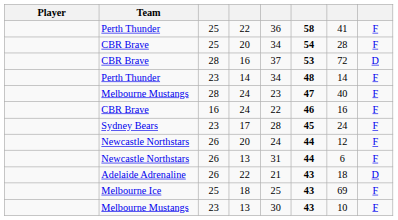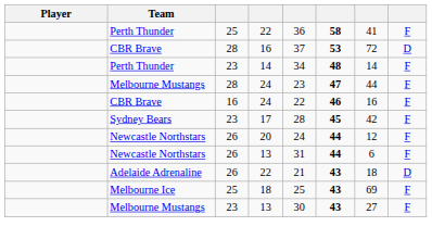- row: CBR Brave | 25 | 20 | 34 | 54 | 28 | F
Melbourne Mustangs / 24 | column 7: 40 -> 44
17 | column 7: 24 -> 42
Melbourne Mustangs / 13 | column 7: 10 -> 27
